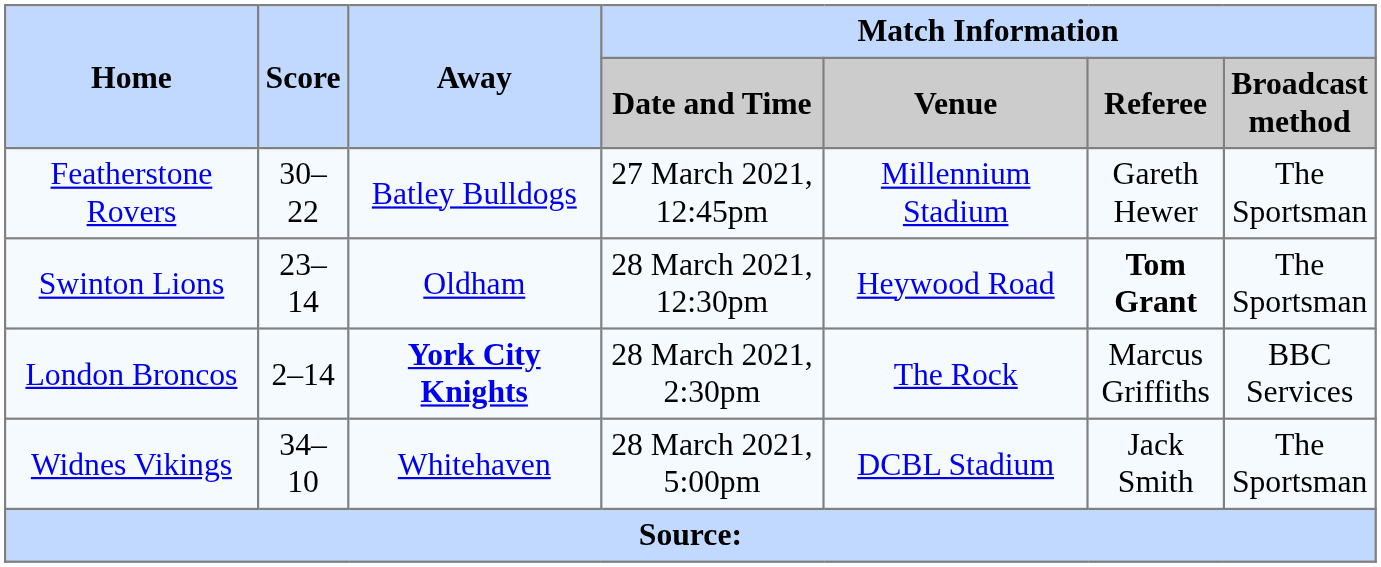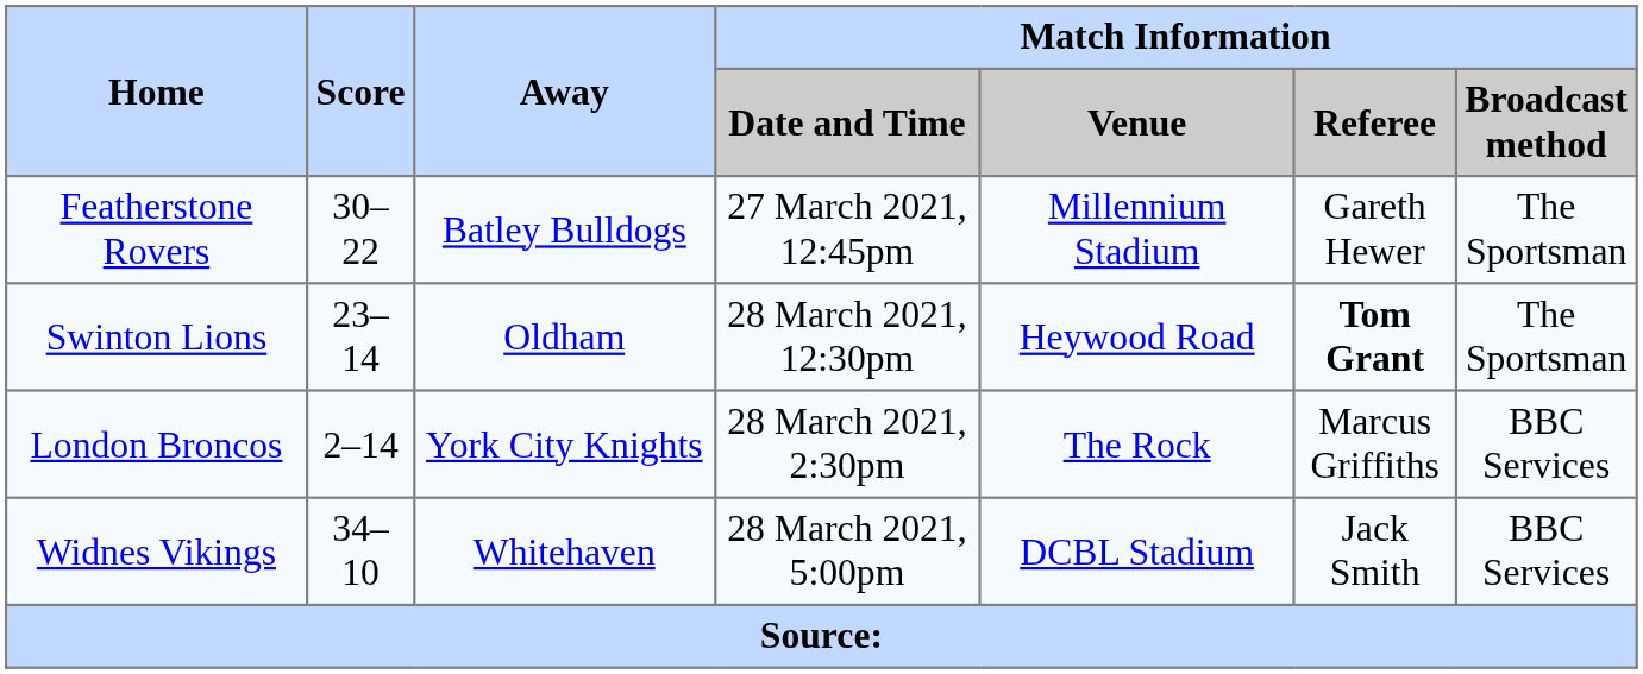London Broncos | Away: bold -> normal
Widnes Vikings | Match Information / Broadcast method: The Sportsman -> BBC Services
